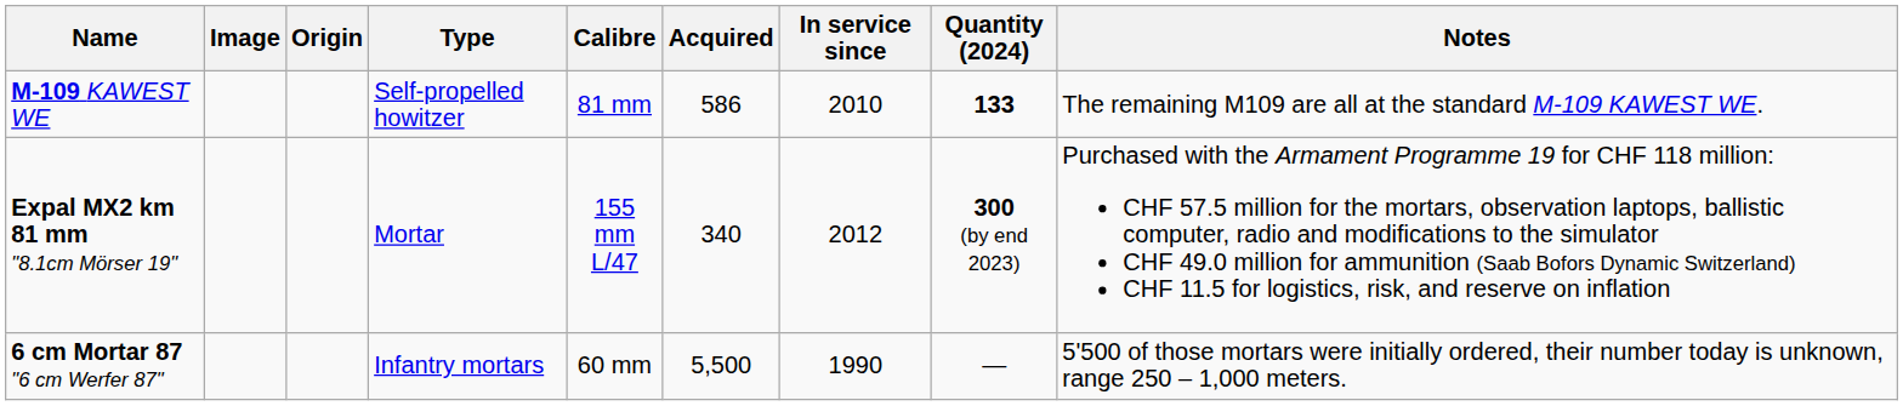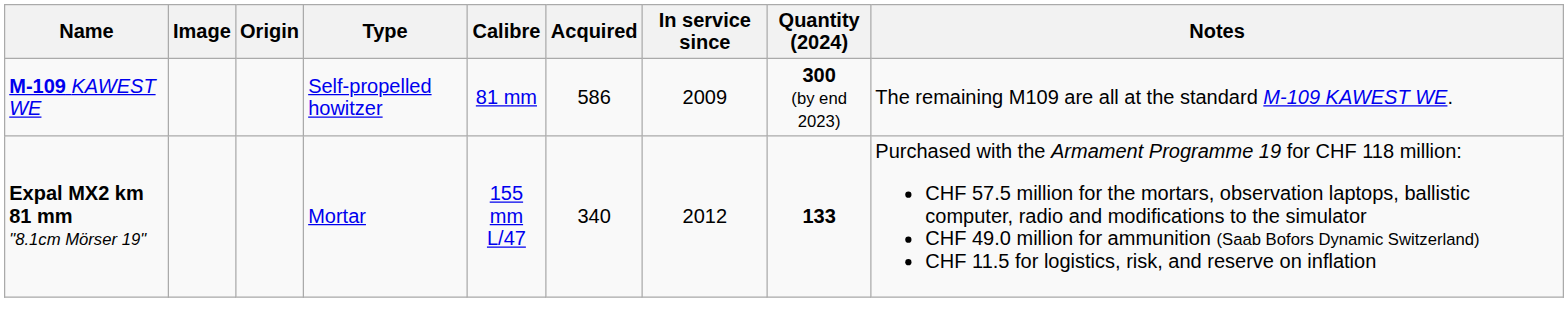M-109 KAWEST WE | In service since: 2010 -> 2009
M-109 KAWEST WE | Quantity (2024): 133 -> 300 (by end 2023)
Expal MX2 km 81 mm "8.1cm Mörser 19" | Quantity (2024): 300 (by end 2023) -> 133
- row: 6 cm Mortar 87 "6 cm Werfer 87" | Infantry mortars | 60 mm | 5,500 | 1990 | — | 5'500 of those mortars were initially ordered, their number today is unknown, range 250 – 1,000 meters.
